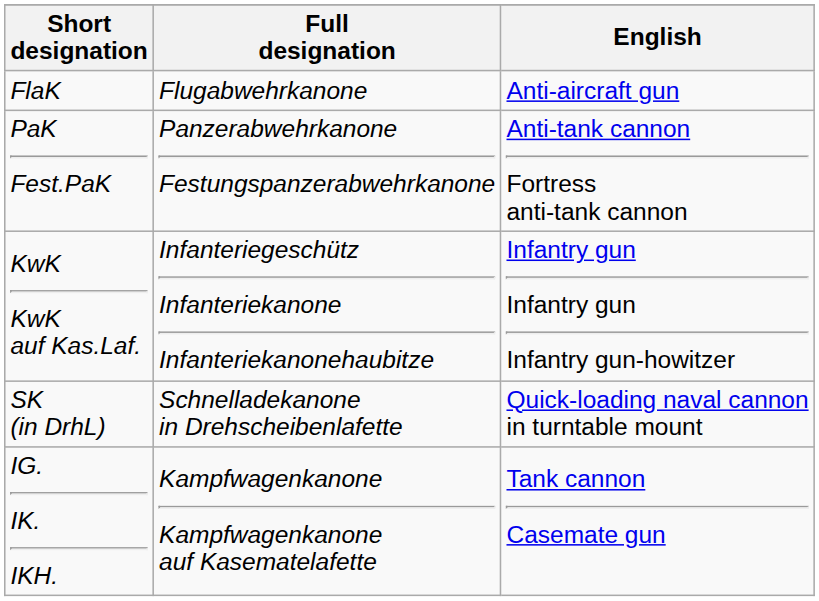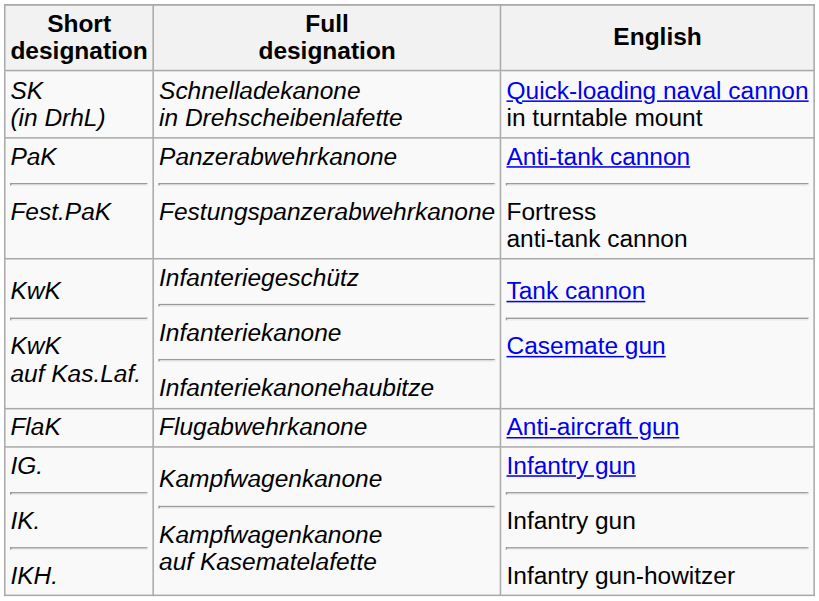rows swapped: FlaK <-> SK (in DrhL)
KwK KwK auf Kas.Laf. | English: Infantry gun Infantry gun Infantry gun-howitzer -> Tank cannon Casemate gun
IG. IK. IKH. | English: Tank cannon Casemate gun -> Infantry gun Infantry gun Infantry gun-howitzer
